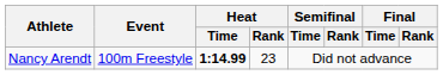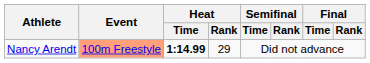Nancy Arendt | Event: no background -> lightsalmon background
Nancy Arendt | Heat / Rank: 23 -> 29
